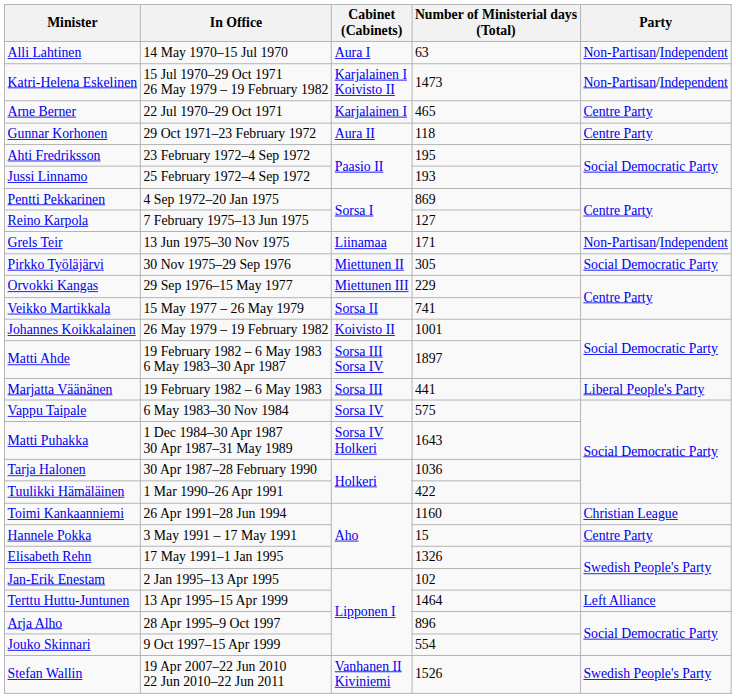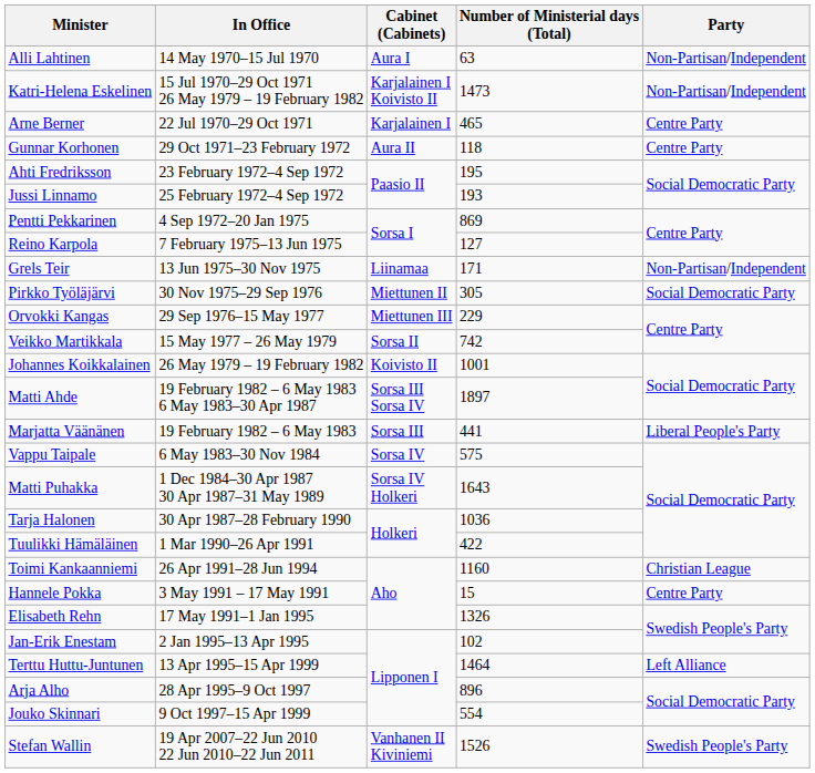Veikko Martikkala | Number of Ministerial days (Total): 741 -> 742
